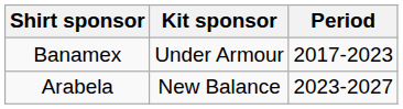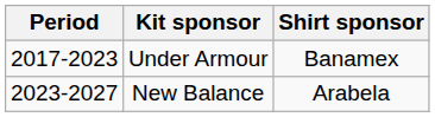columns swapped: Period <-> Shirt sponsor
